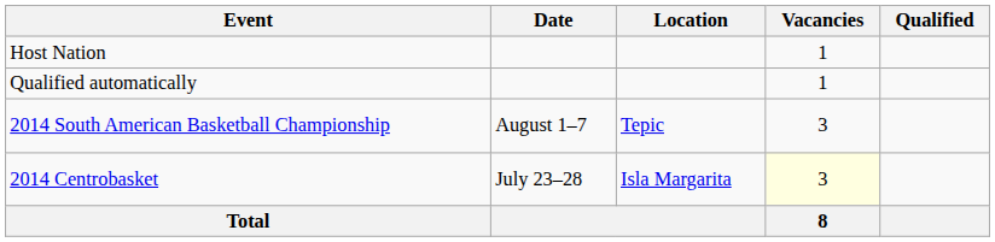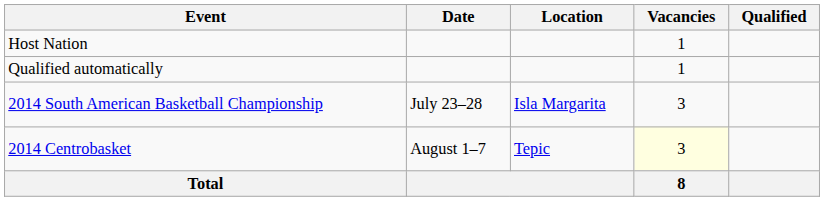2014 South American Basketball Championship | Date: August 1–7 -> July 23–28
2014 South American Basketball Championship | Location: Tepic -> Isla Margarita
2014 Centrobasket | Date: July 23–28 -> August 1–7
2014 Centrobasket | Location: Isla Margarita -> Tepic
